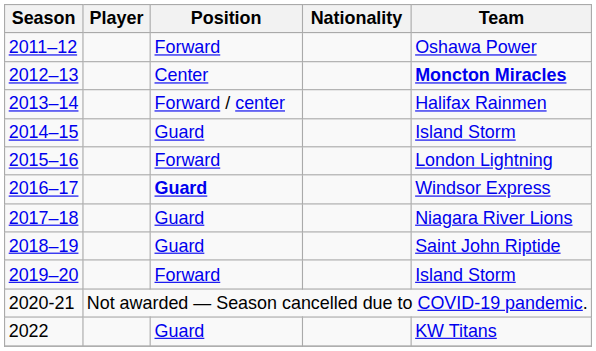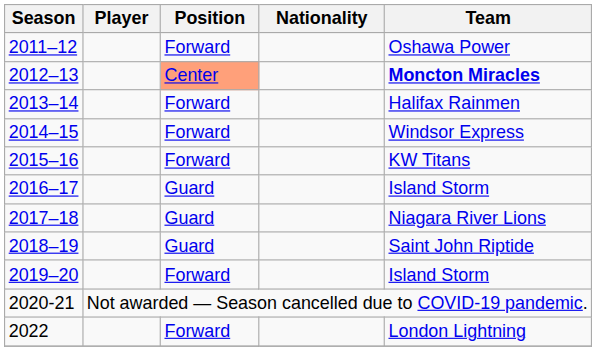2012–13 | Position: no background -> lightsalmon background
2013–14 | Position: Forward / center -> Forward
2014–15 | Position: Guard -> Forward
2014–15 | Team: Island Storm -> Windsor Express
2015–16 | Team: London Lightning -> KW Titans
2016–17 | Position: bold -> normal
2016–17 | Team: Windsor Express -> Island Storm
2022 | Position: Guard -> Forward
2022 | Team: KW Titans -> London Lightning
